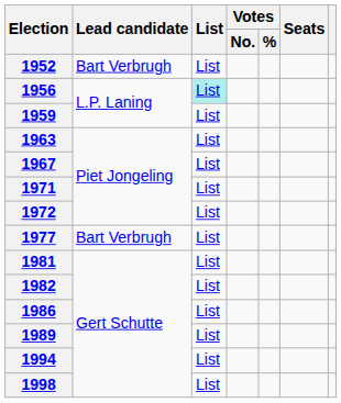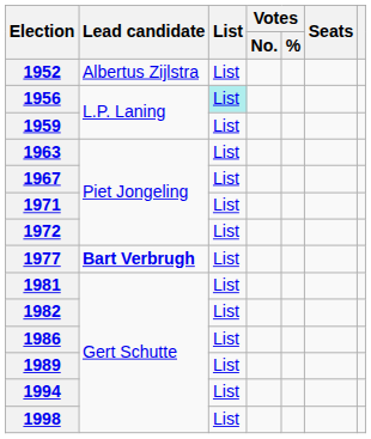1952 | Lead candidate: Bart Verbrugh -> Albertus Zijlstra
1977 | Lead candidate: normal -> bold
